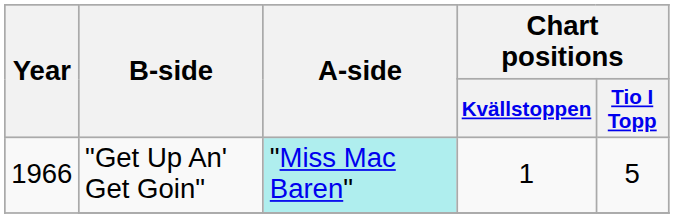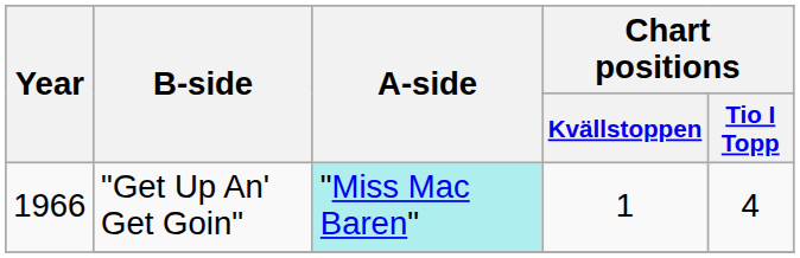"Get Up An' Get Goin" | Chart positions / Tio I Topp: 5 -> 4
